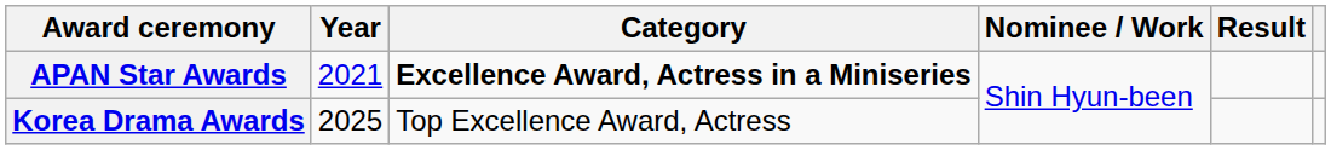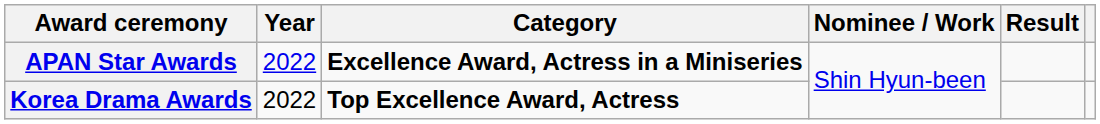APAN Star Awards | Year: 2021 -> 2022
Korea Drama Awards | Year: 2025 -> 2022
Korea Drama Awards | Category: normal -> bold
